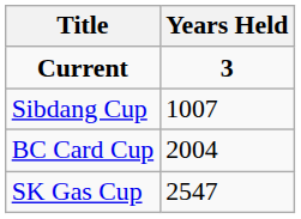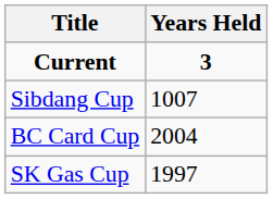SK Gas Cup | Years Held: 2547 -> 1997
